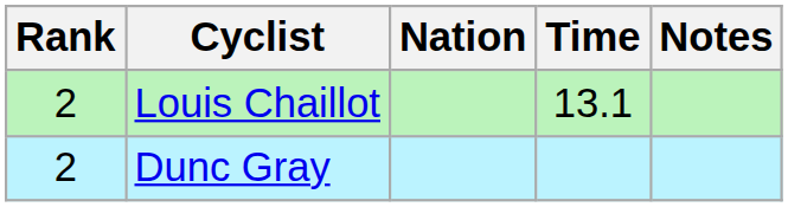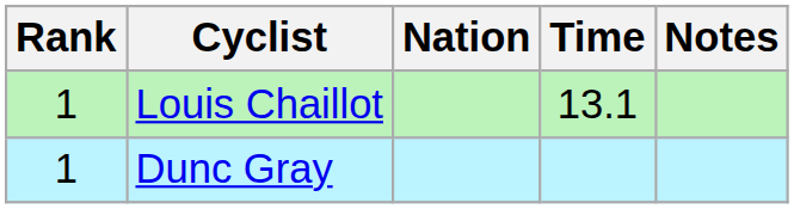Louis Chaillot | Rank: 2 -> 1
Dunc Gray | Rank: 2 -> 1
